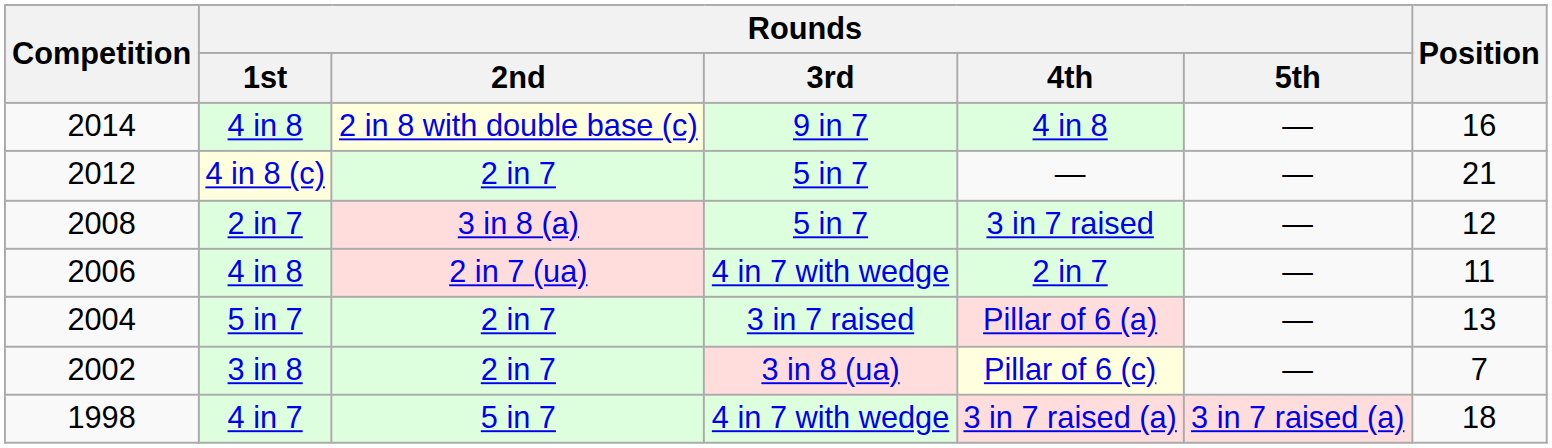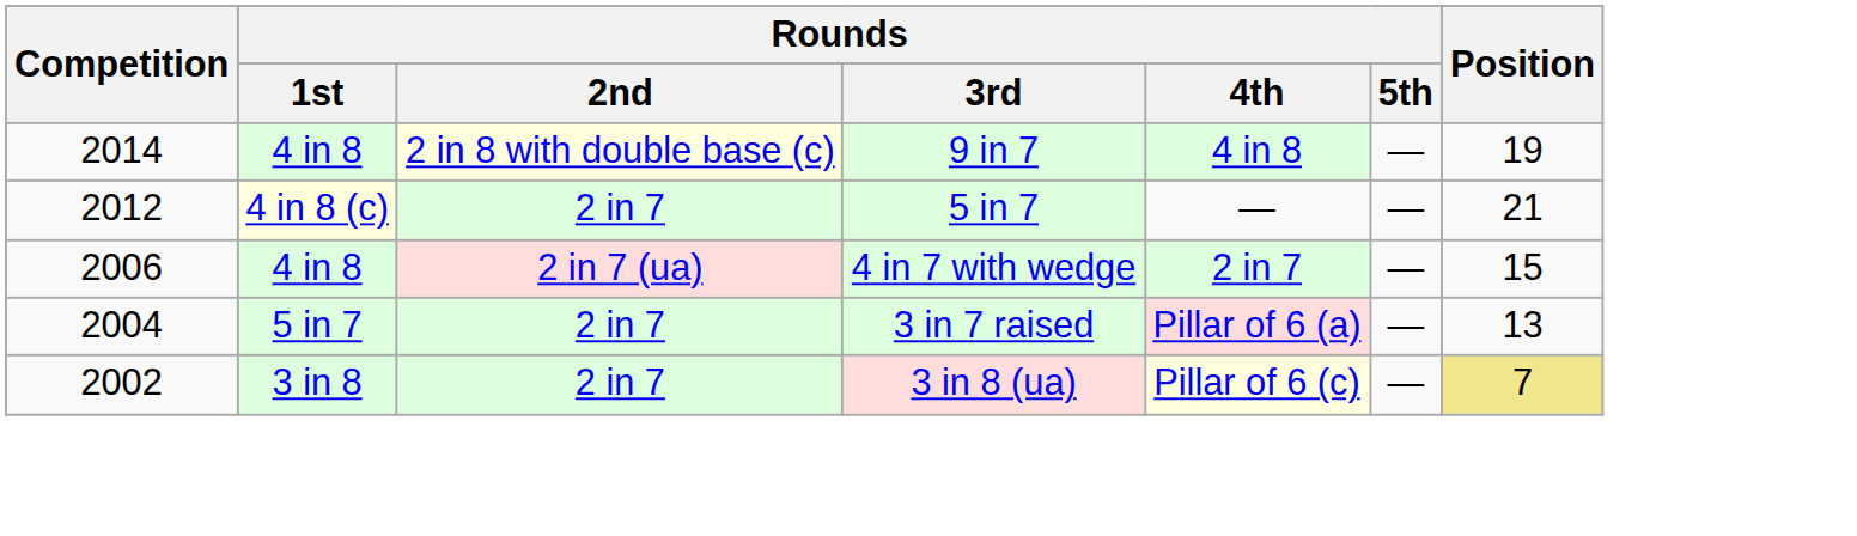2014 | Position: 16 -> 19
- row: 2008 | 2 in 7 | 3 in 8 (a) | 5 in 7 | 3 in 7 raised | — | 12
2006 | Position: 11 -> 15
2002 | Position: no background -> khaki background
- row: 1998 | 4 in 7 | 5 in 7 | 4 in 7 with wedge | 3 in 7 raised (a) | 3 in 7 raised (a) | 18
